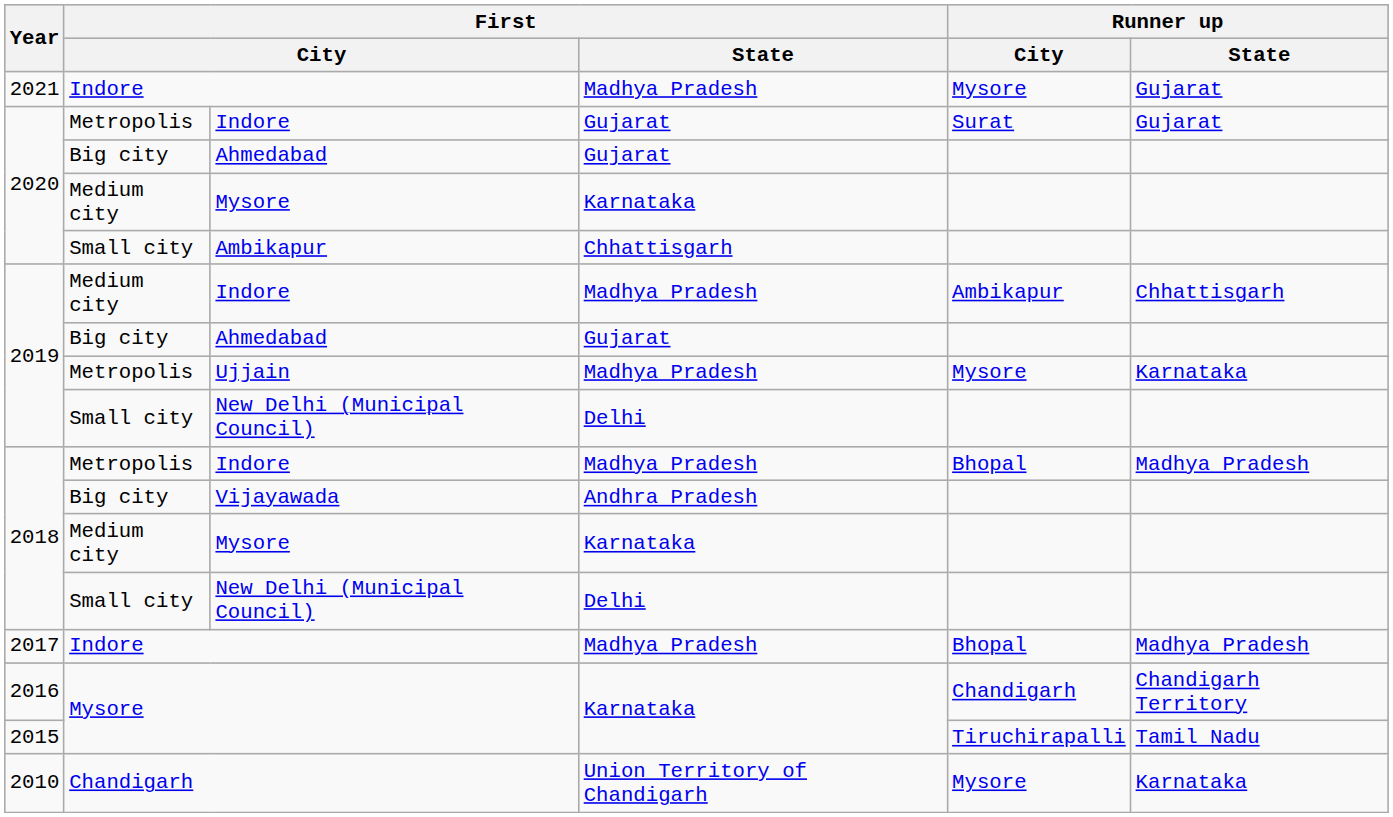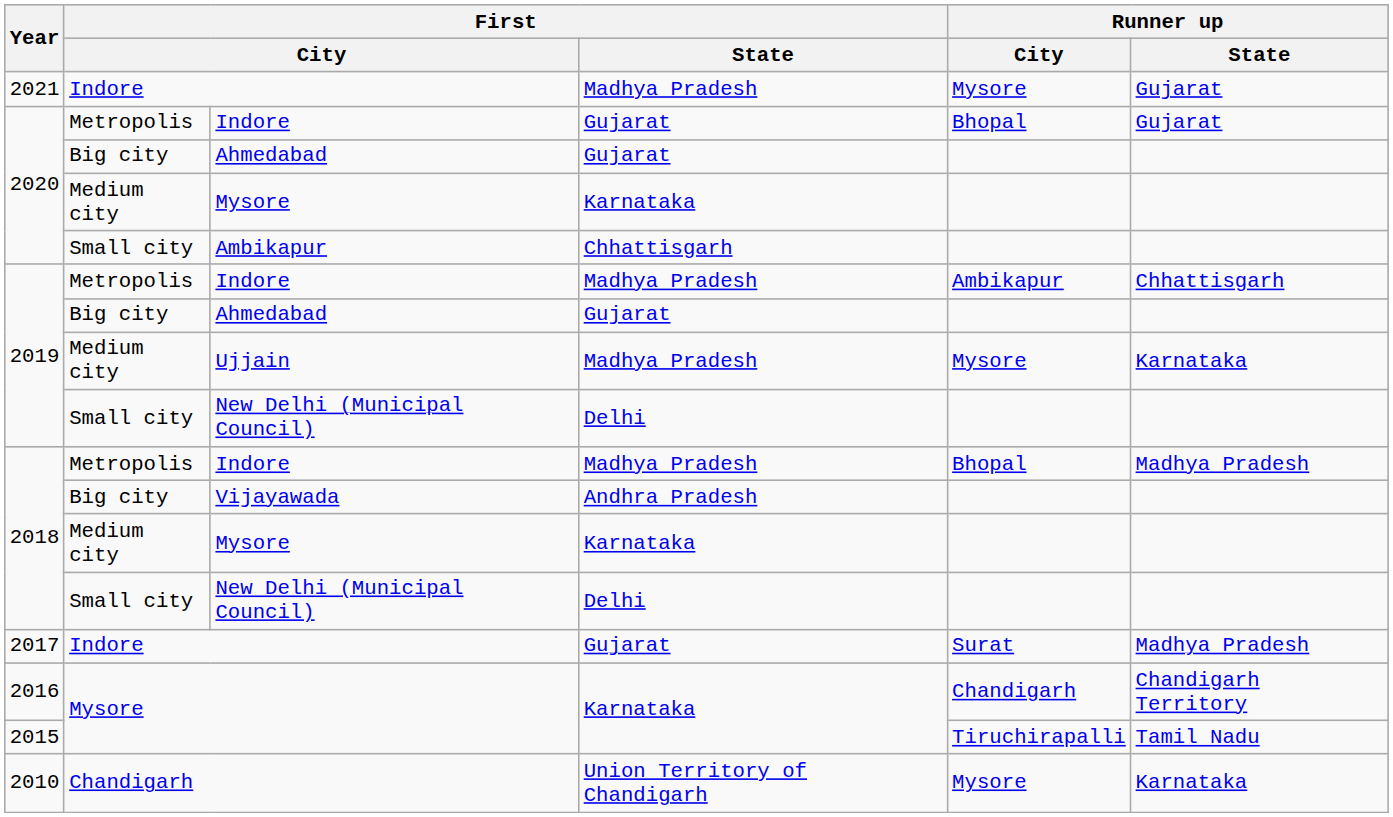2020 / Indore | Runner up / City: Surat -> Bhopal
2019 / Indore | column 2: Medium city -> Metropolis
2019 / Ujjain | column 2: Metropolis -> Medium city
2017 | First / State: Madhya Pradesh -> Gujarat
2017 | Runner up / City: Bhopal -> Surat
